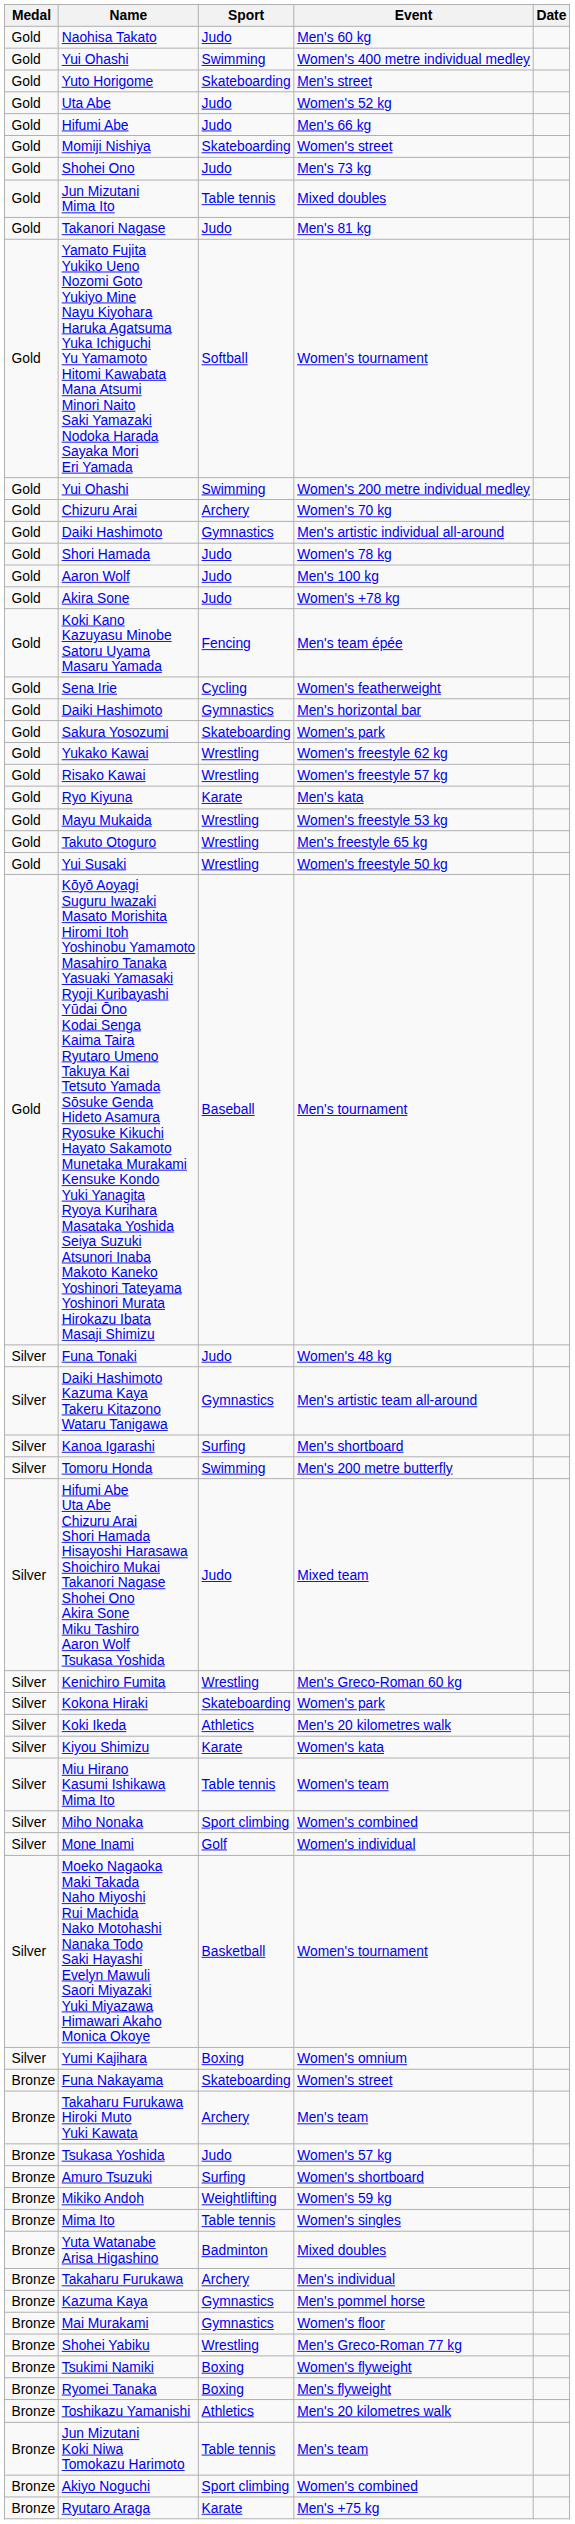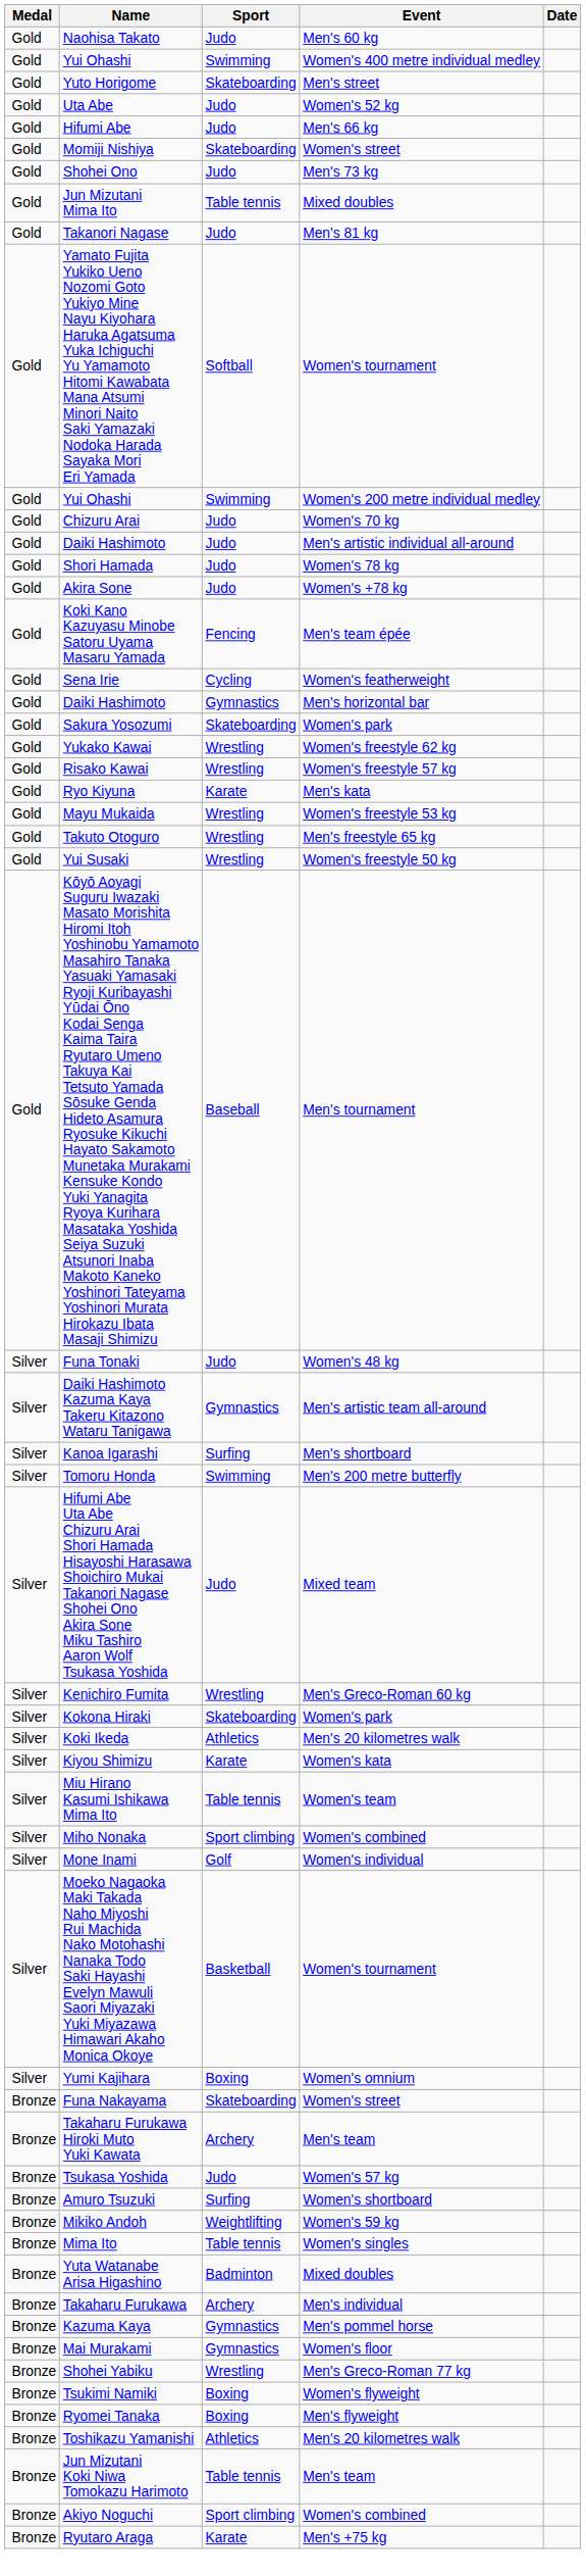Chizuru Arai | Sport: Archery -> Judo
Daiki Hashimoto / Men's artistic individual all-around | Sport: Gymnastics -> Judo
- row: Gold | Aaron Wolf | Judo | Men's 100 kg
